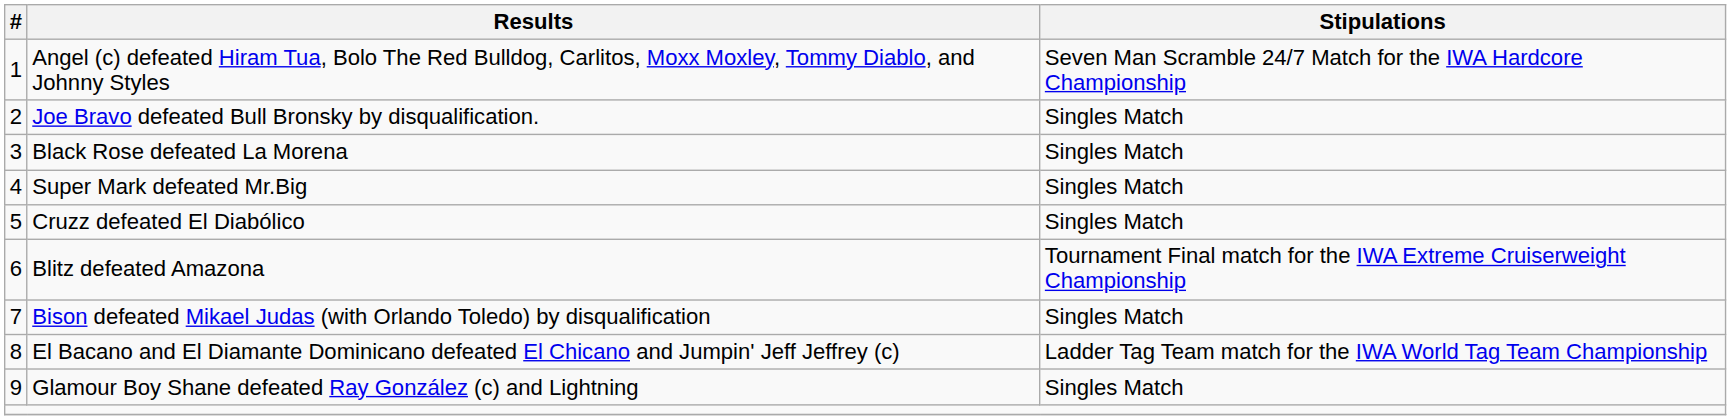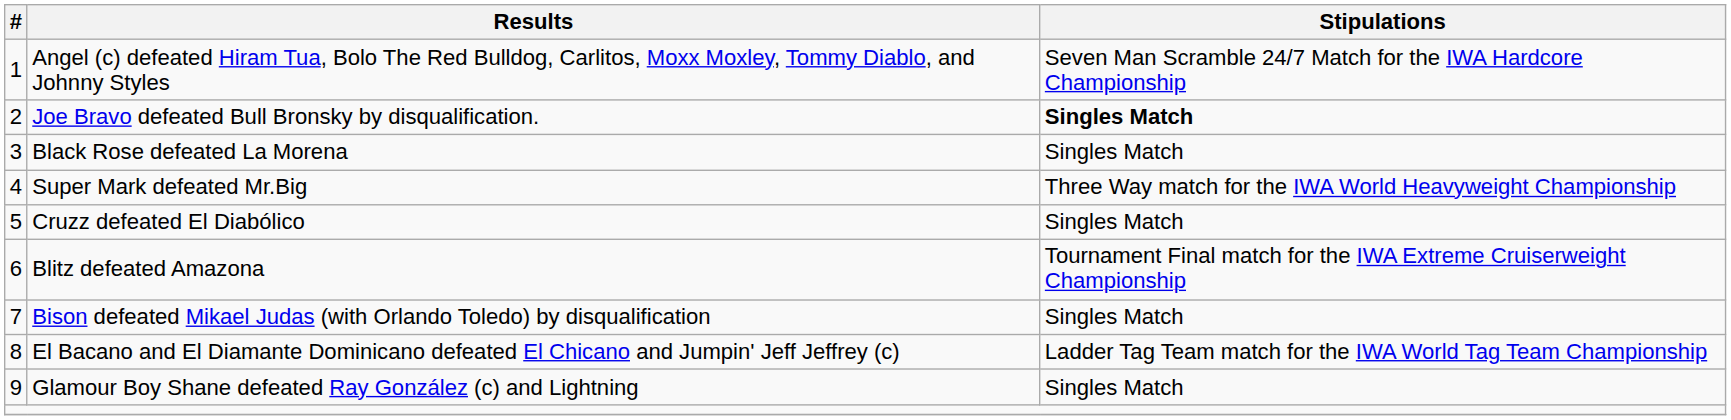Joe Bravo defeated Bull Bronsky by disqualification. | Stipulations: normal -> bold
Super Mark defeated Mr.Big | Stipulations: Singles Match -> Three Way match for the IWA World Heavyweight Championship
